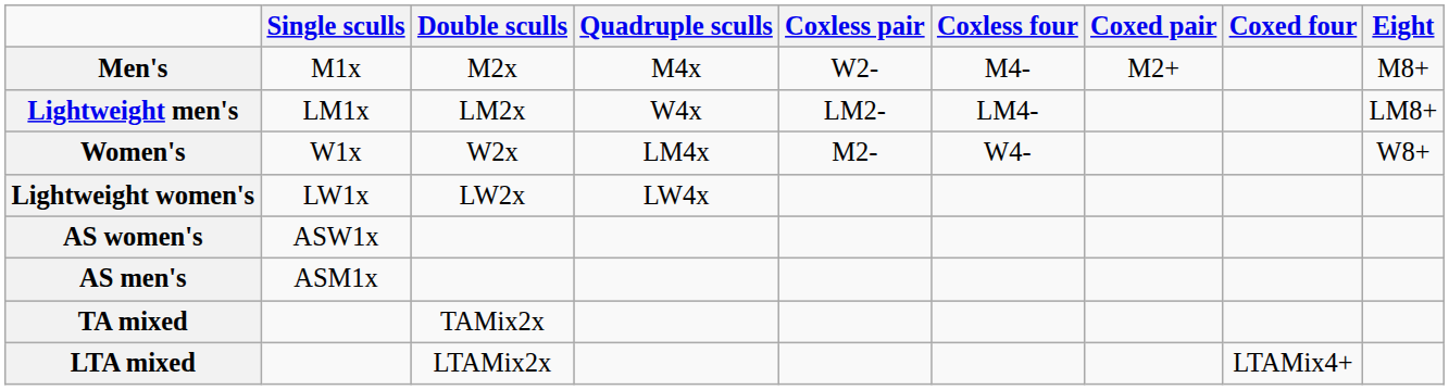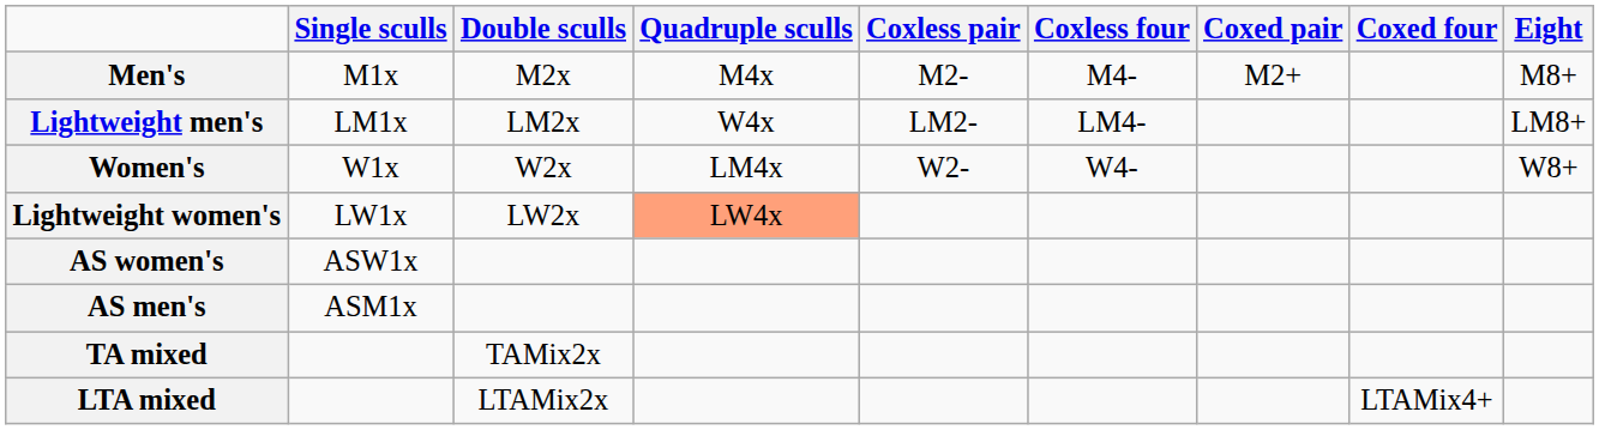Men's | Coxless pair: W2- -> M2-
Women's | Coxless pair: M2- -> W2-
Lightweight women's | Quadruple sculls: no background -> lightsalmon background
